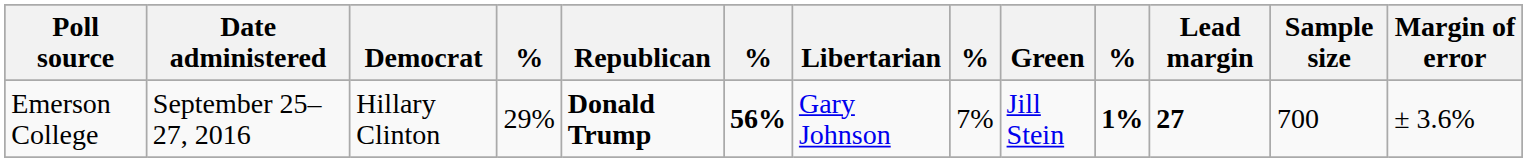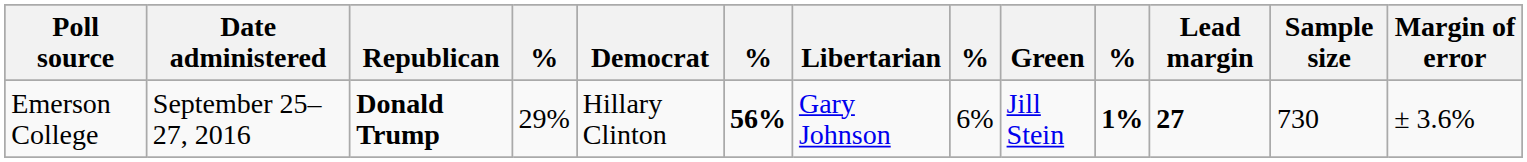columns swapped: Democrat <-> Republican
Emerson College | column 8: 7% -> 6%
Emerson College | Sample size: 700 -> 730
